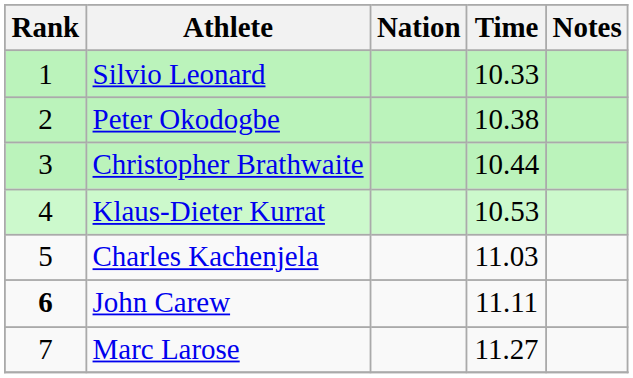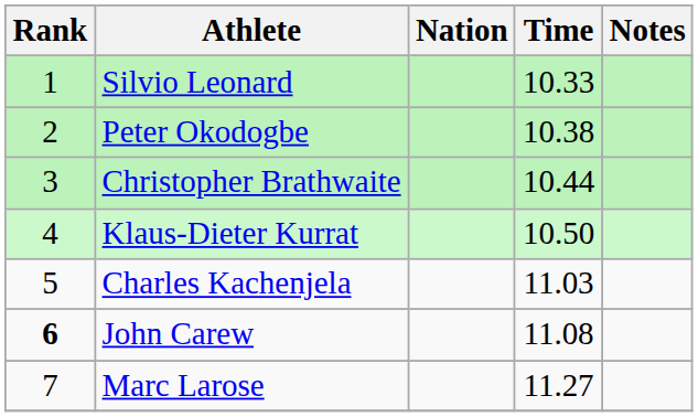Klaus-Dieter Kurrat | Time: 10.53 -> 10.50
John Carew | Time: 11.11 -> 11.08
